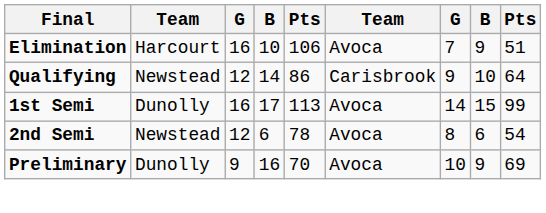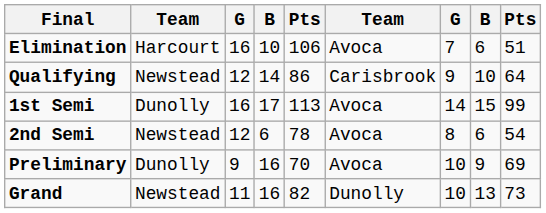Elimination | column 8: 9 -> 6
+ row: Grand | Newstead | 11 | 16 | 82 | Dunolly | 10 | 13 | 73
